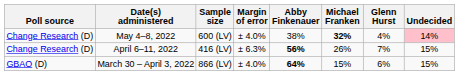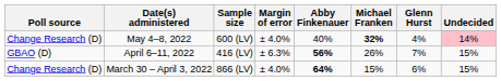May 4–8, 2022 | Abby Finkenauer: 38% -> 40%
April 6–11, 2022 | Poll source: Change Research (D) -> GBAO (D)
March 30 – April 3, 2022 | Poll source: GBAO (D) -> Change Research (D)
